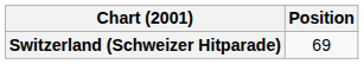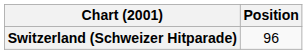Switzerland (Schweizer Hitparade) | Position: 69 -> 96
